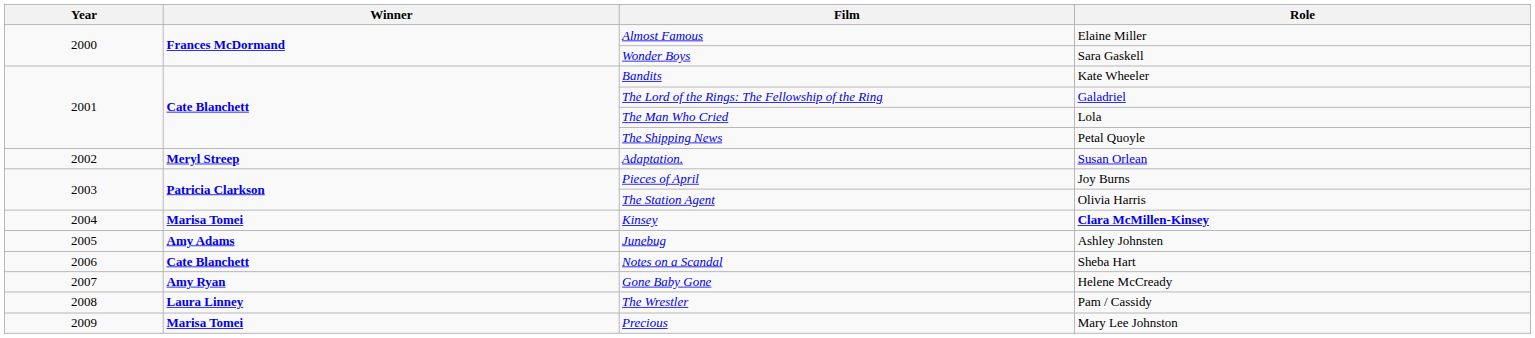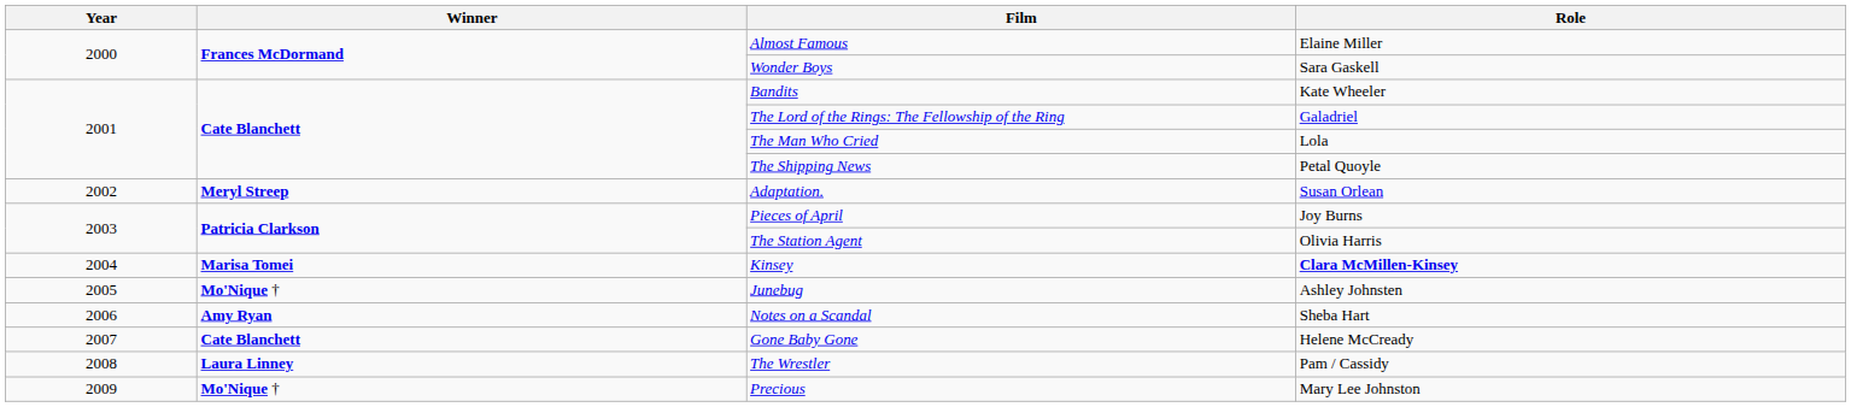Junebug | Winner: Amy Adams -> Mo'Nique †
Notes on a Scandal | Winner: Cate Blanchett -> Amy Ryan
Gone Baby Gone | Winner: Amy Ryan -> Cate Blanchett
Precious | Winner: Marisa Tomei -> Mo'Nique †
